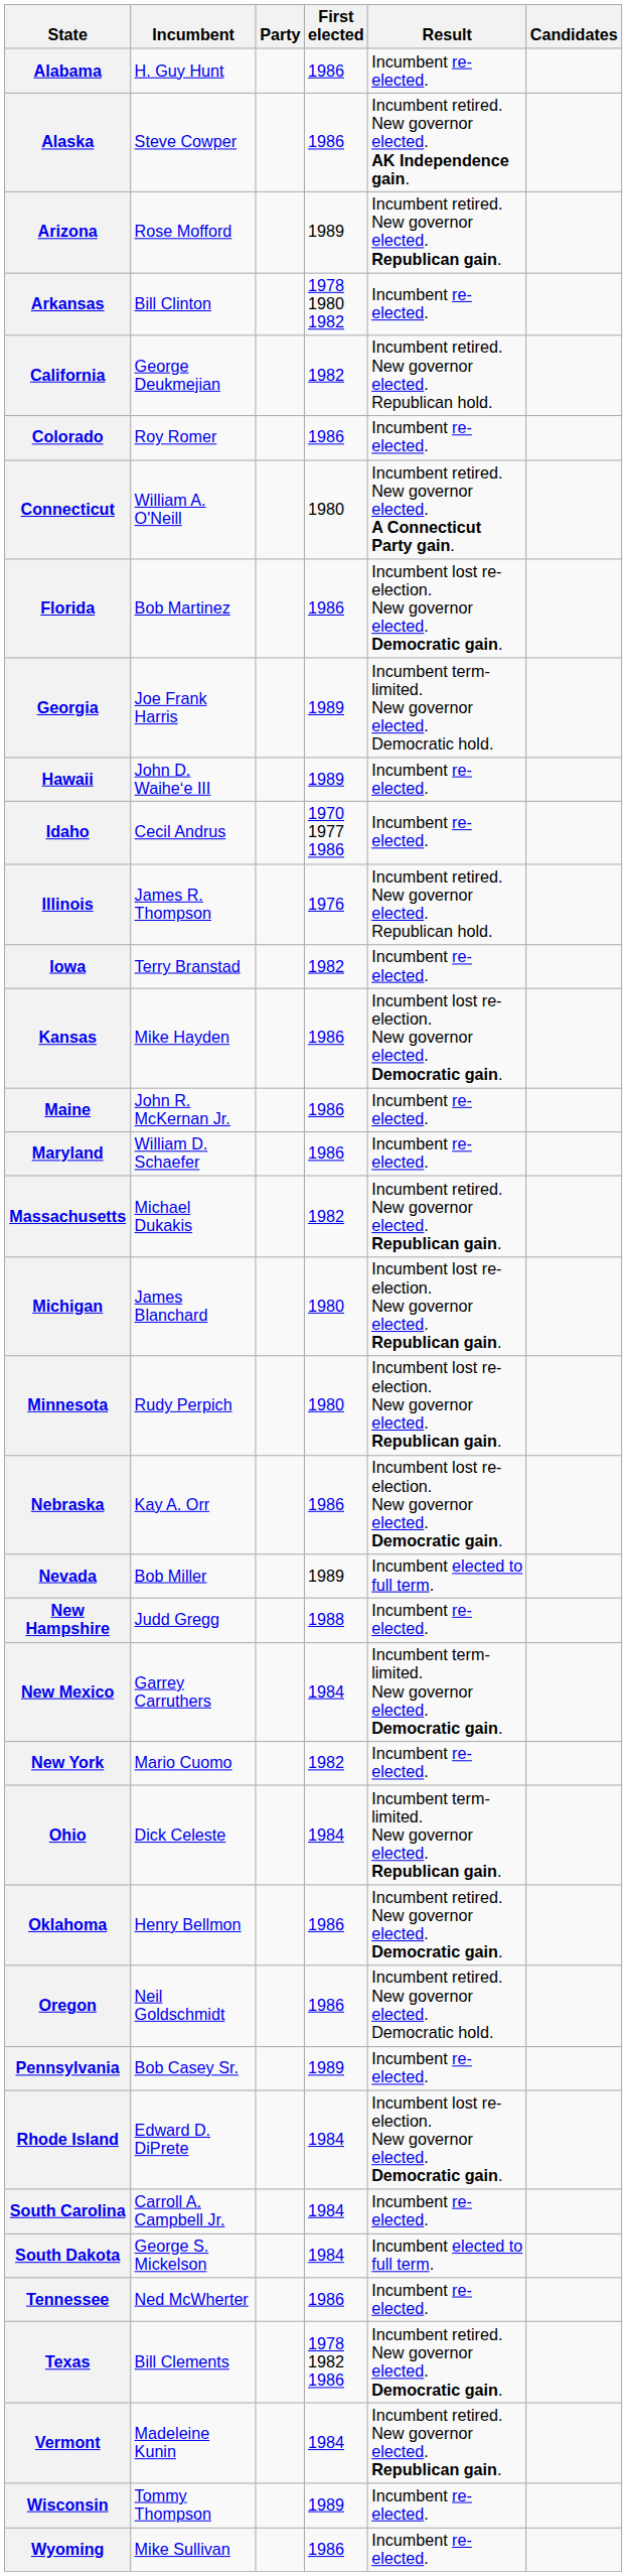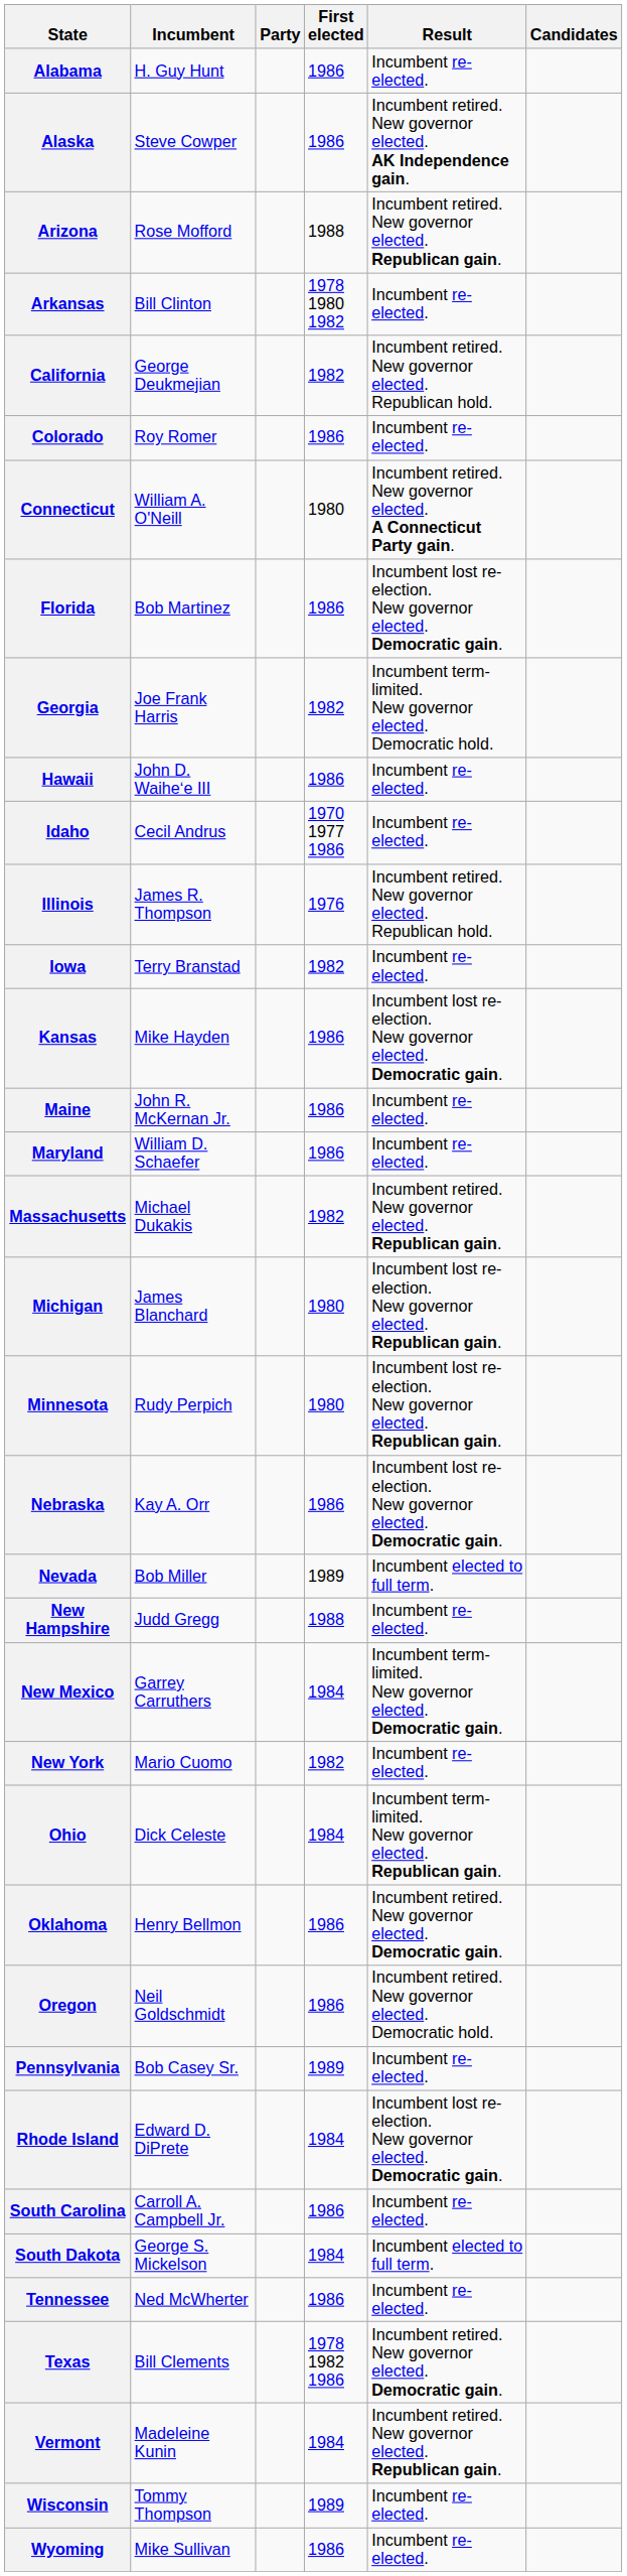Arizona | First elected: 1989 -> 1988
Georgia | First elected: 1989 -> 1982
Hawaii | First elected: 1989 -> 1986
South Carolina | First elected: 1984 -> 1986
